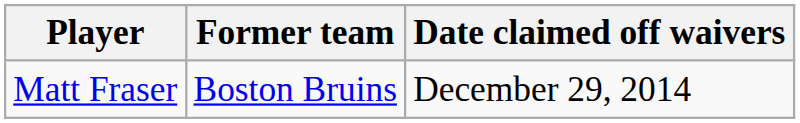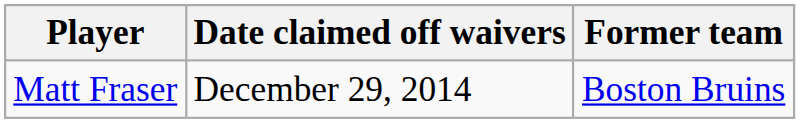columns swapped: Former team <-> Date claimed off waivers
